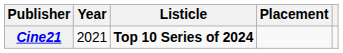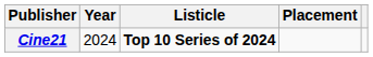Cine21 | Year: 2021 -> 2024
